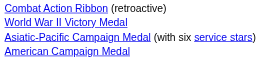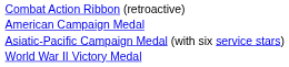rows swapped: American Campaign Medal <-> World War II Victory Medal
